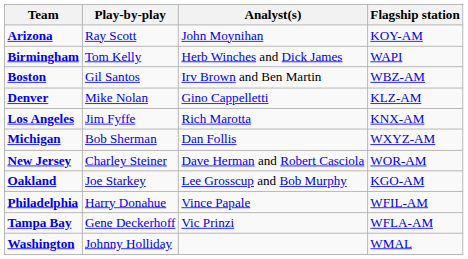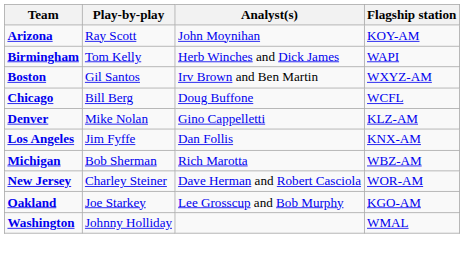Boston | Flagship station: WBZ-AM -> WXYZ-AM
+ row: Chicago | Bill Berg | Doug Buffone | WCFL
Los Angeles | Analyst(s): Rich Marotta -> Dan Follis
Michigan | Analyst(s): Dan Follis -> Rich Marotta
Michigan | Flagship station: WXYZ-AM -> WBZ-AM
- row: Philadelphia | Harry Donahue | Vince Papale | WFIL-AM
- row: Tampa Bay | Gene Deckerhoff | Vic Prinzi | WFLA-AM
